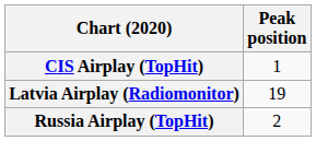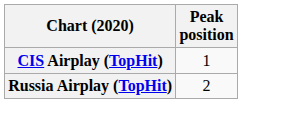- row: Latvia Airplay (Radiomonitor) | 19
